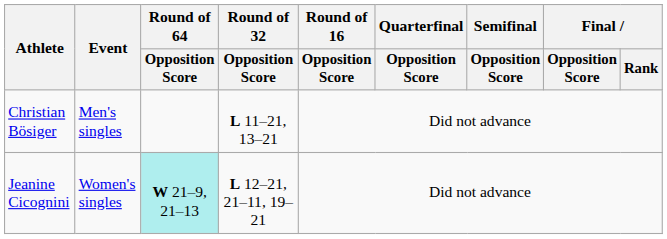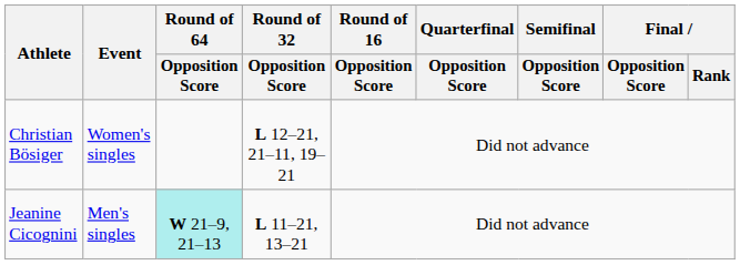Christian Bösiger | Event: Men's singles -> Women's singles
Christian Bösiger | Round of 32 / Opposition Score: L 11–21, 13–21 -> L 12–21, 21–11, 19–21
Jeanine Cicognini | Event: Women's singles -> Men's singles
Jeanine Cicognini | Round of 32 / Opposition Score: L 12–21, 21–11, 19–21 -> L 11–21, 13–21
